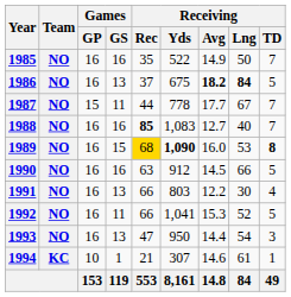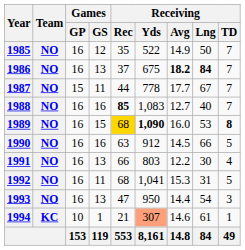1985 | Games / GS: 16 -> 12
1986 | Receiving / TD: 5 -> 7
1992 | Receiving / Rec: 66 -> 68
1992 | Receiving / Lng: 52 -> 31
1994 | Receiving / Yds: no background -> lightsalmon background
